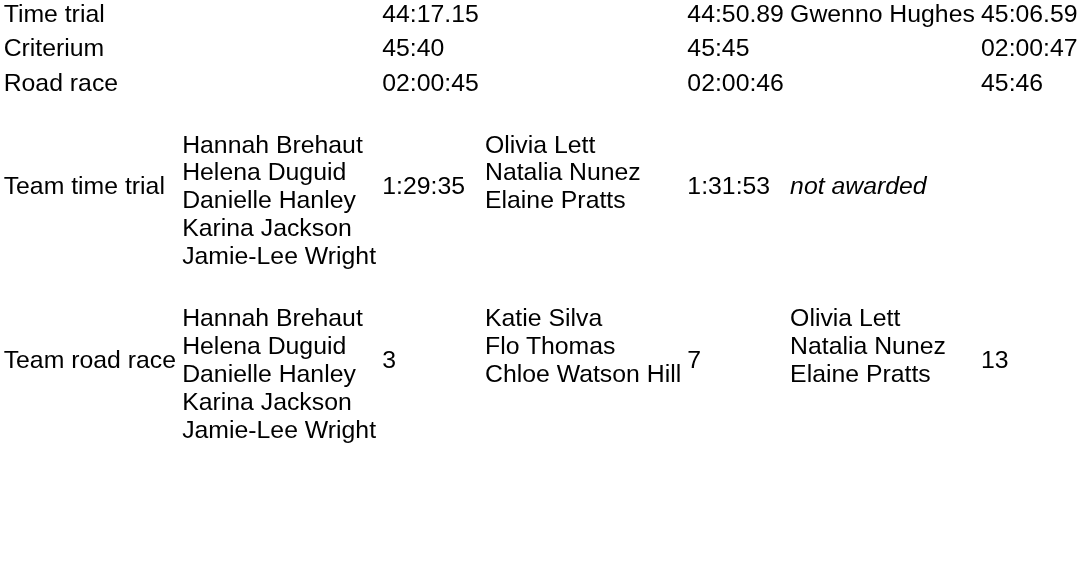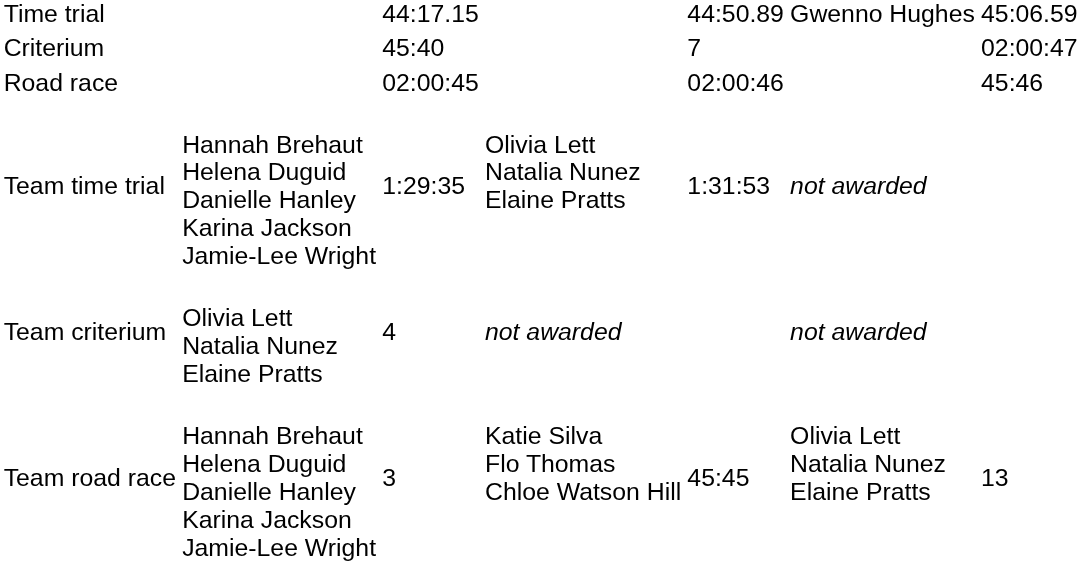Criterium | column 5: 45:45 -> 7
+ row: Team criterium | Olivia Lett Natalia Nunez Elaine Pratts | 4 | not awarded | not awarded
Team road race | column 5: 7 -> 45:45
